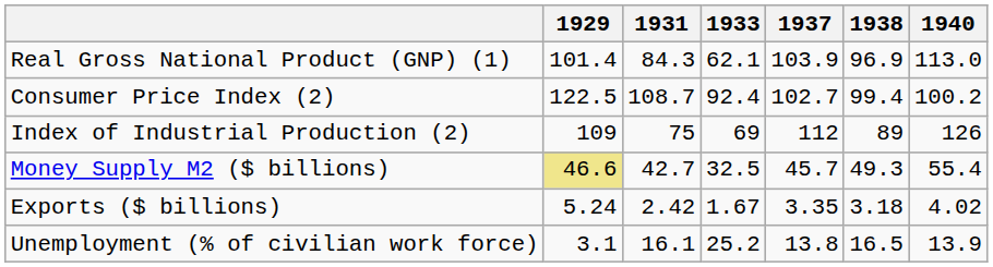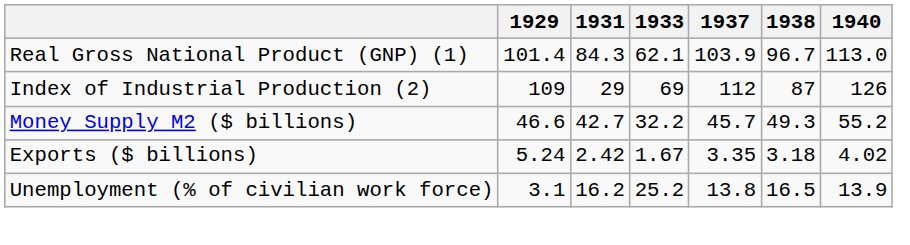Real Gross National Product (GNP) (1) | 1938: 96.9 -> 96.7
- row: Consumer Price Index (2) | 122.5 | 108.7 | 92.4 | 102.7 | 99.4 | 100.2
Index of Industrial Production (2) | 1931: 75 -> 29
Index of Industrial Production (2) | 1938: 89 -> 87
Money Supply M2 ($ billions) | 1929: khaki background -> no background
Money Supply M2 ($ billions) | 1933: 32.5 -> 32.2
Money Supply M2 ($ billions) | 1940: 55.4 -> 55.2
Unemployment (% of civilian work force) | 1931: 16.1 -> 16.2
